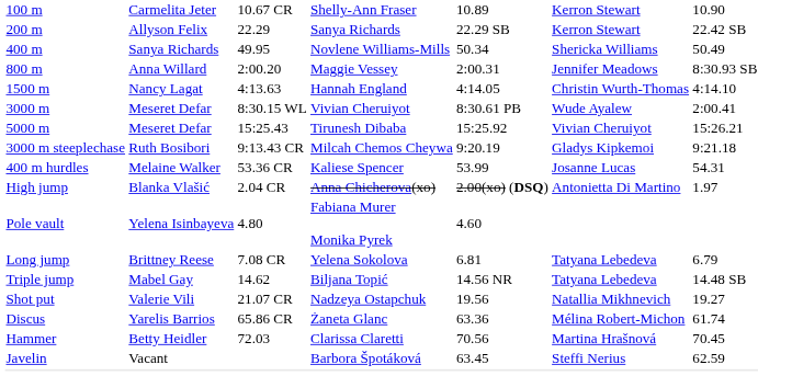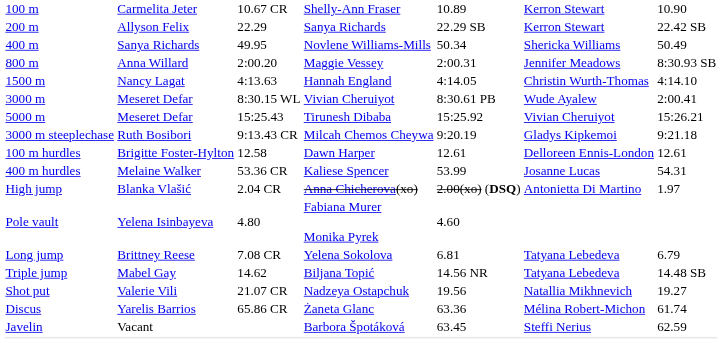+ row: 100 m hurdles | Brigitte Foster-Hylton | 12.58 | Dawn Harper | 12.61 | Delloreen Ennis-London | 12.61
- row: Hammer | Betty Heidler | 72.03 | Clarissa Claretti | 70.56 | Martina Hrašnová | 70.45
